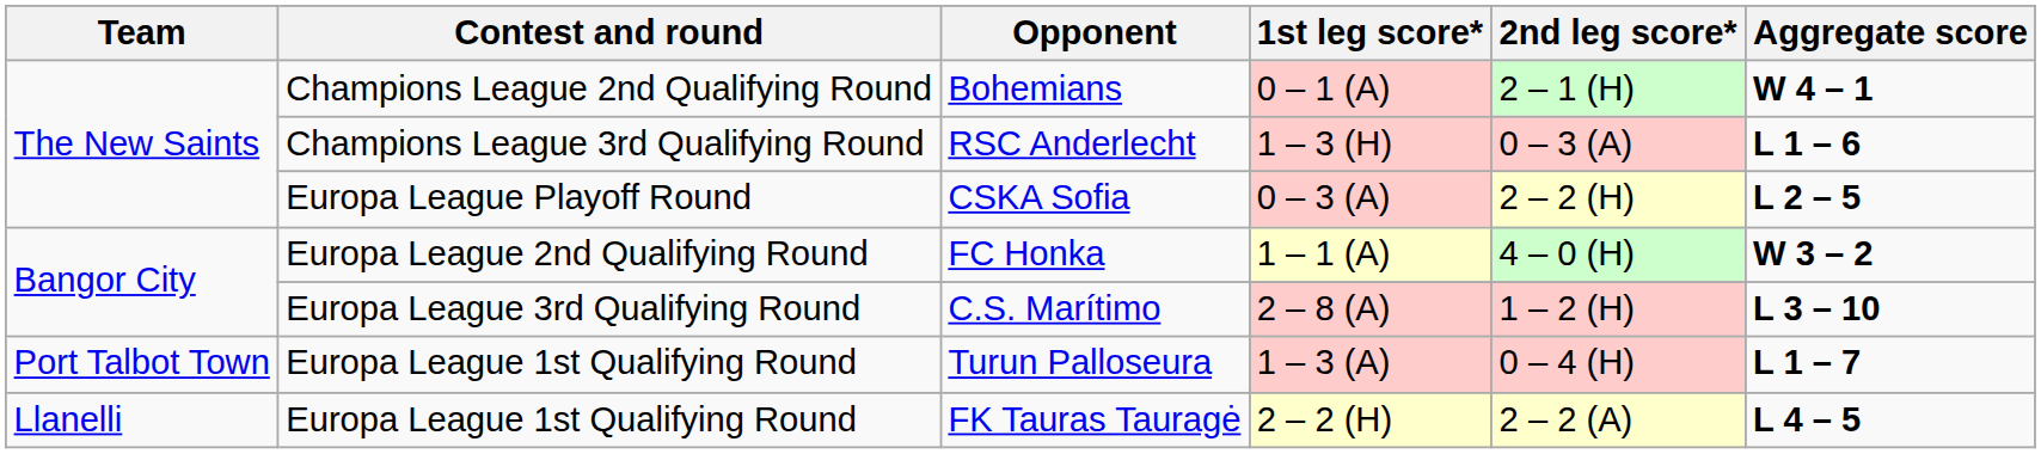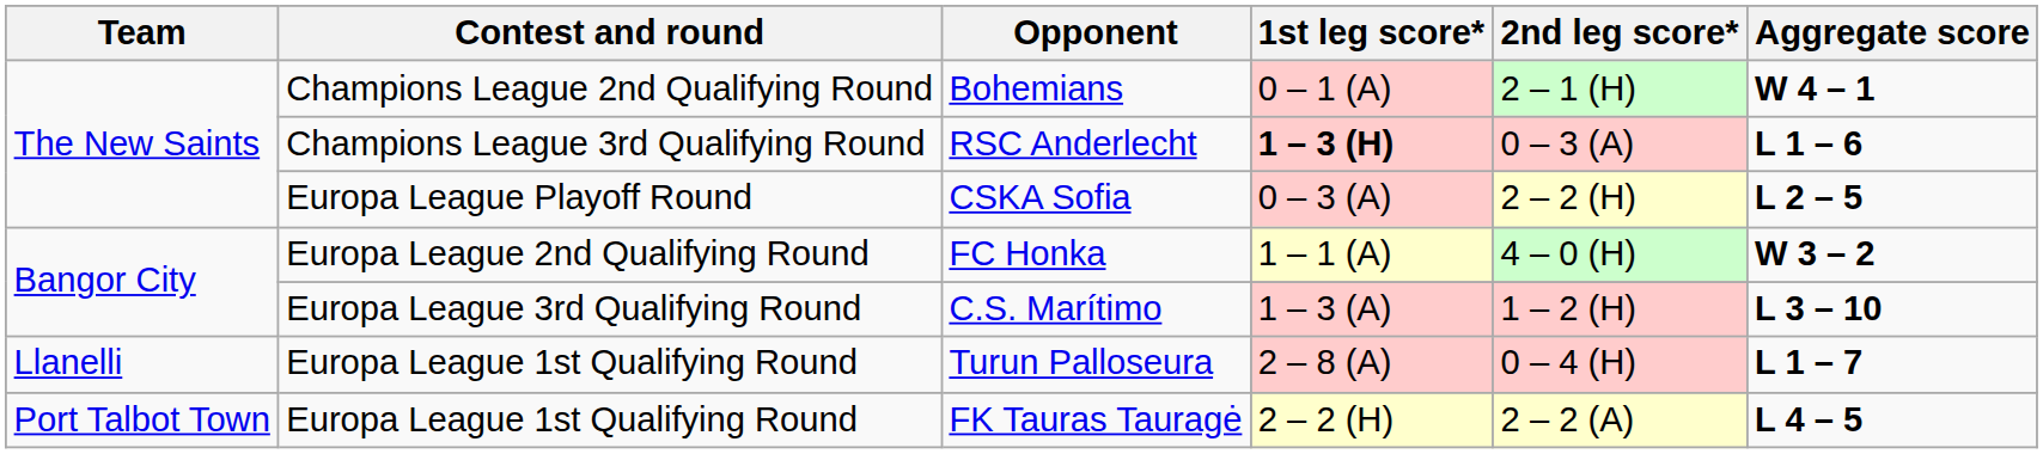RSC Anderlecht | 1st leg score*: normal -> bold
C.S. Marítimo | 1st leg score*: 2 – 8 (A) -> 1 – 3 (A)
Turun Palloseura | Team: Port Talbot Town -> Llanelli
Turun Palloseura | 1st leg score*: 1 – 3 (A) -> 2 – 8 (A)
FK Tauras Tauragė | Team: Llanelli -> Port Talbot Town
